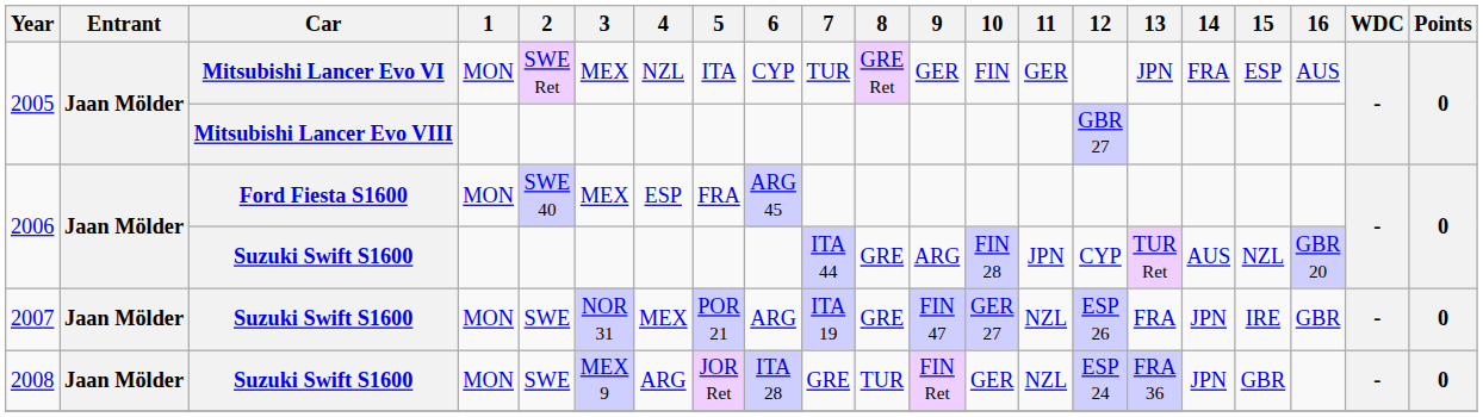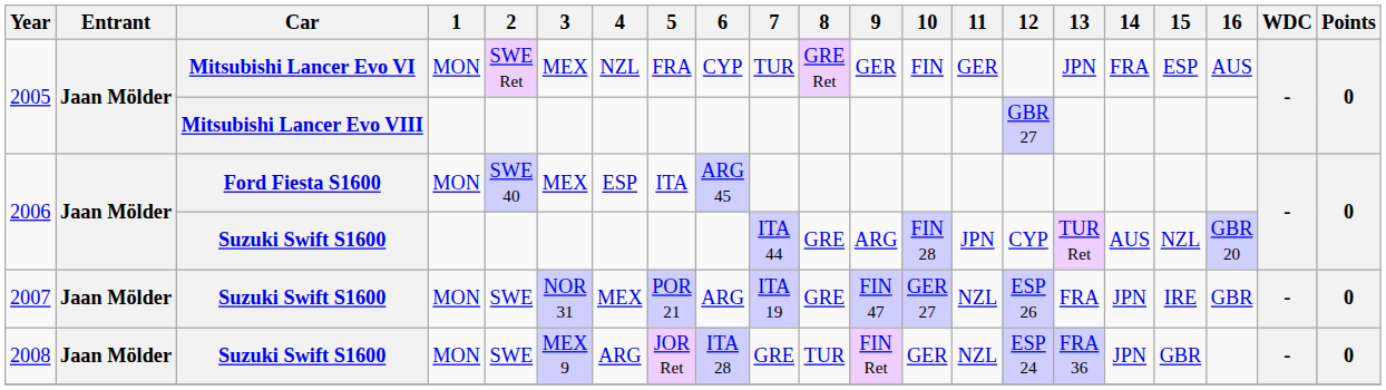2005 / Mitsubishi Lancer Evo VI | 5: ITA -> FRA
2006 / Ford Fiesta S1600 | 5: FRA -> ITA
